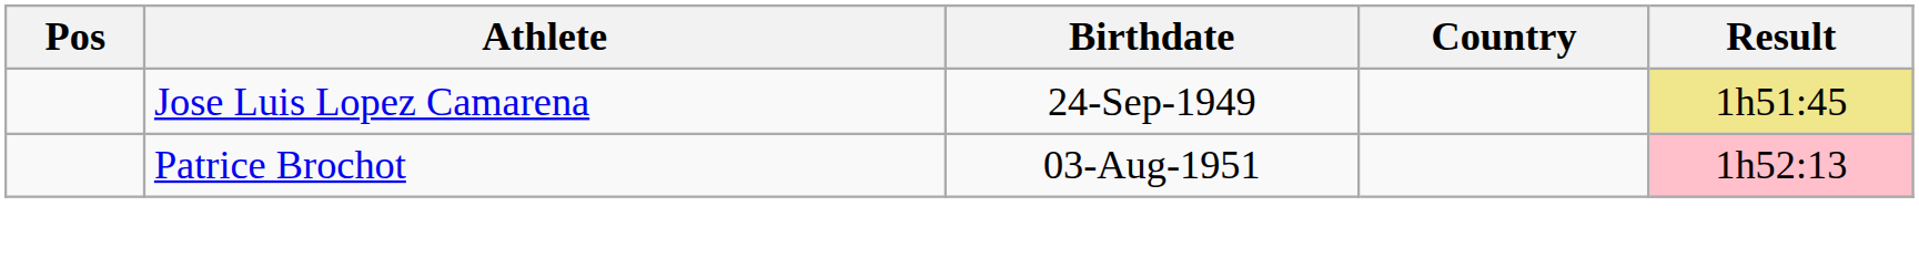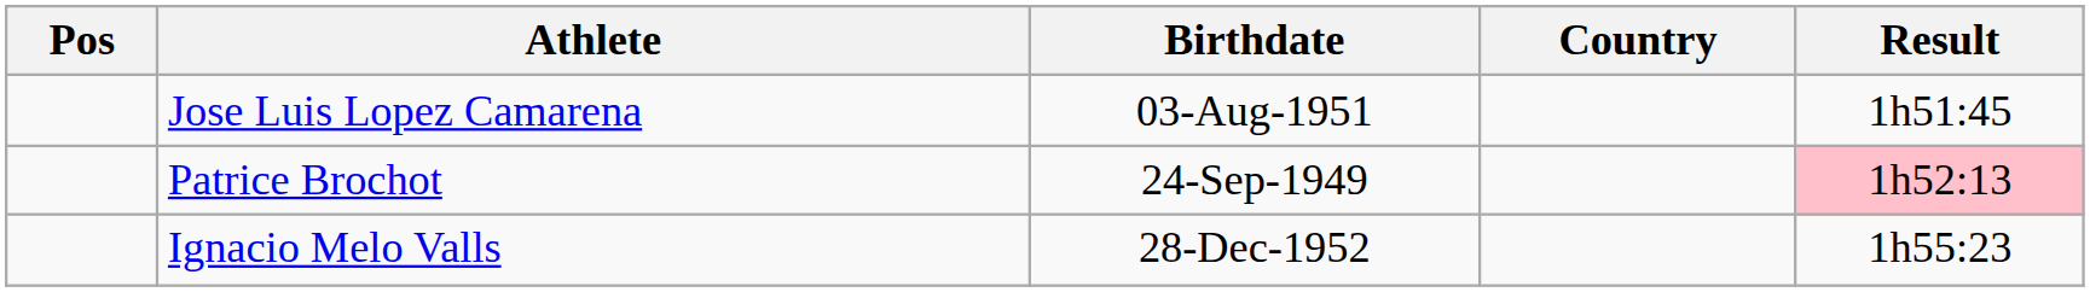Jose Luis Lopez Camarena | Birthdate: 24-Sep-1949 -> 03-Aug-1951
Jose Luis Lopez Camarena | Result: khaki background -> no background
Patrice Brochot | Birthdate: 03-Aug-1951 -> 24-Sep-1949
+ row: Ignacio Melo Valls | 28-Dec-1952 | 1h55:23
